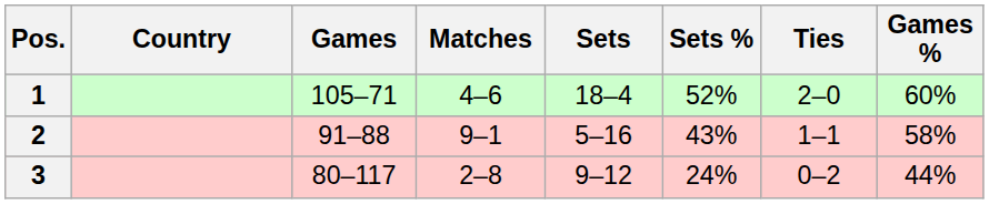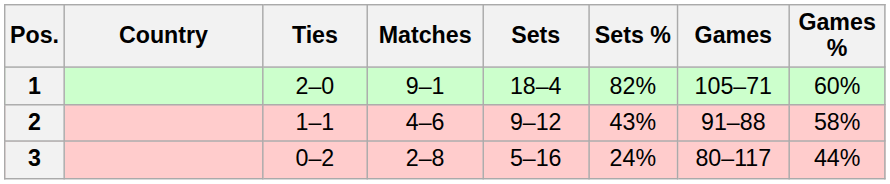columns swapped: Ties <-> Games
1 | Matches: 4–6 -> 9–1
1 | Sets %: 52% -> 82%
2 | Matches: 9–1 -> 4–6
2 | Sets: 5–16 -> 9–12
3 | Sets: 9–12 -> 5–16
